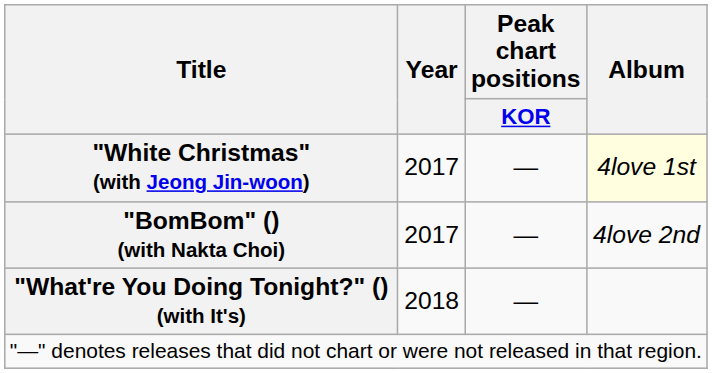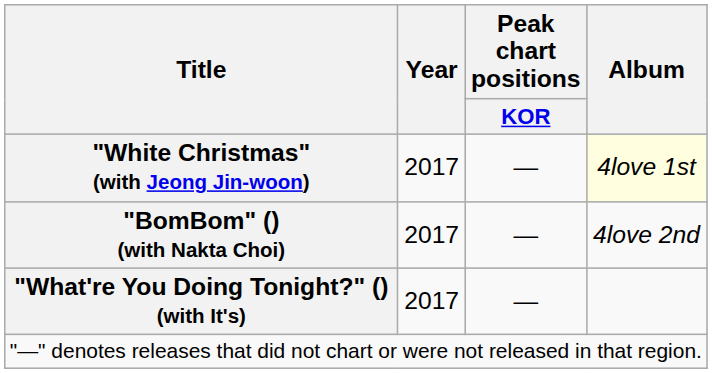"What're You Doing Tonight?" () (with It's) | Year: 2018 -> 2017
